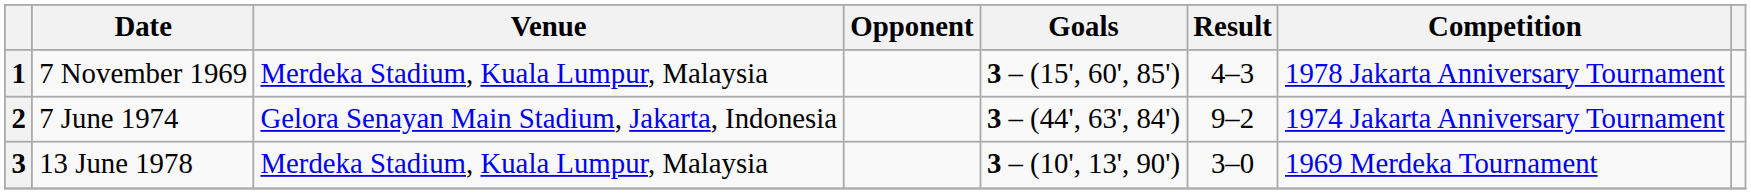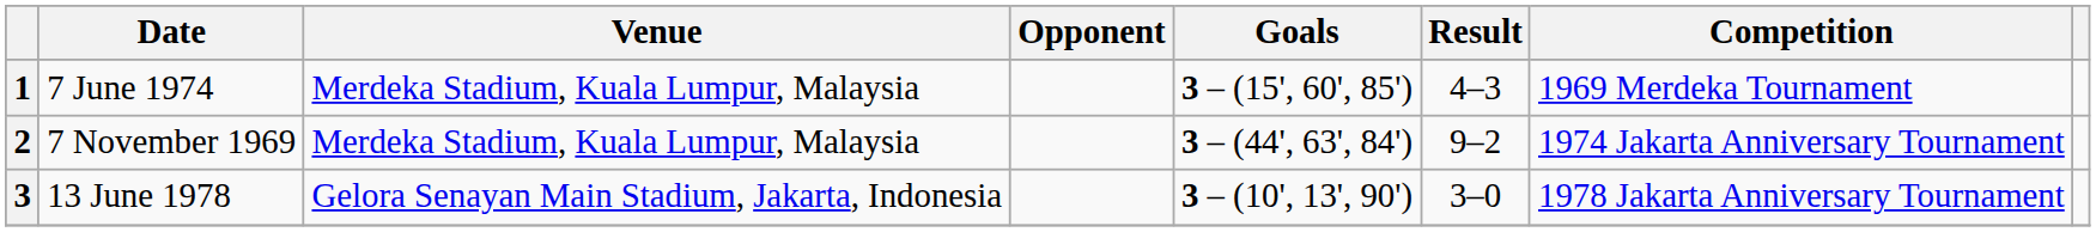1 | Date: 7 November 1969 -> 7 June 1974
1 | Competition: 1978 Jakarta Anniversary Tournament -> 1969 Merdeka Tournament
2 | Date: 7 June 1974 -> 7 November 1969
2 | Venue: Gelora Senayan Main Stadium, Jakarta, Indonesia -> Merdeka Stadium, Kuala Lumpur, Malaysia
3 | Venue: Merdeka Stadium, Kuala Lumpur, Malaysia -> Gelora Senayan Main Stadium, Jakarta, Indonesia
3 | Competition: 1969 Merdeka Tournament -> 1978 Jakarta Anniversary Tournament
